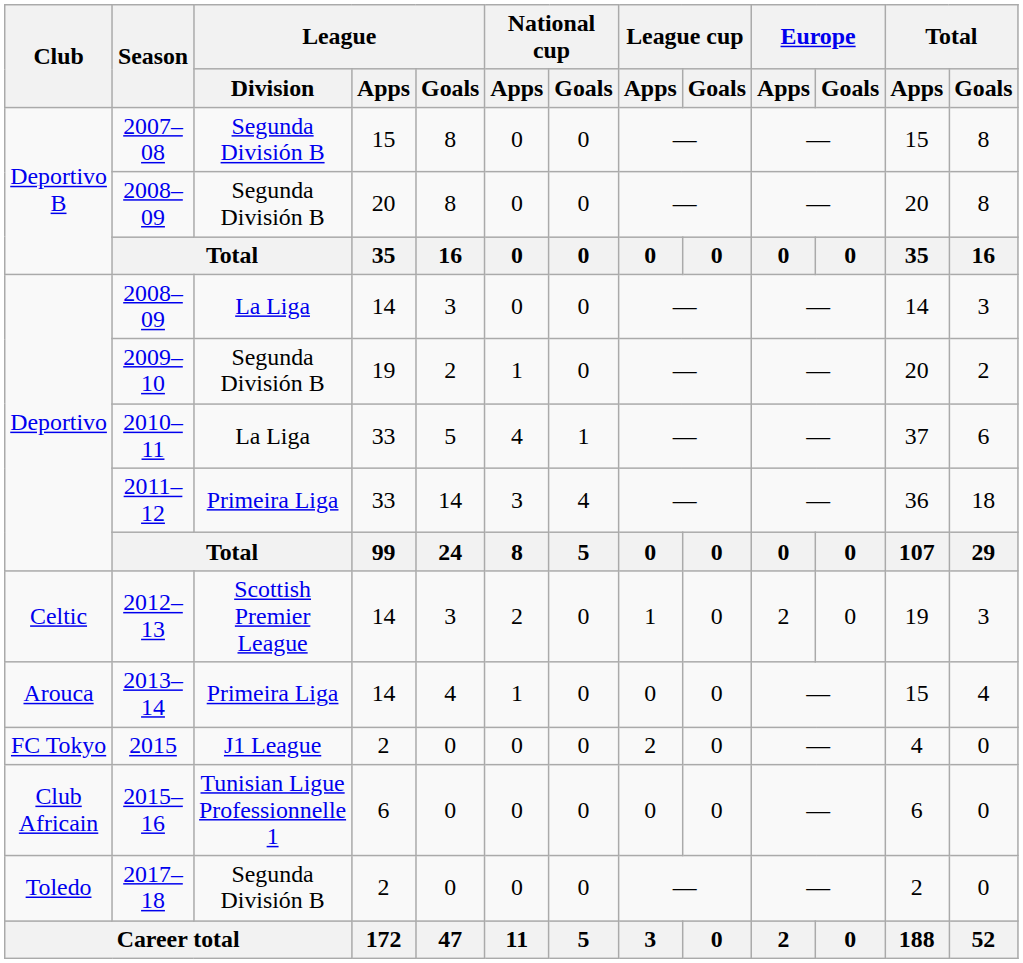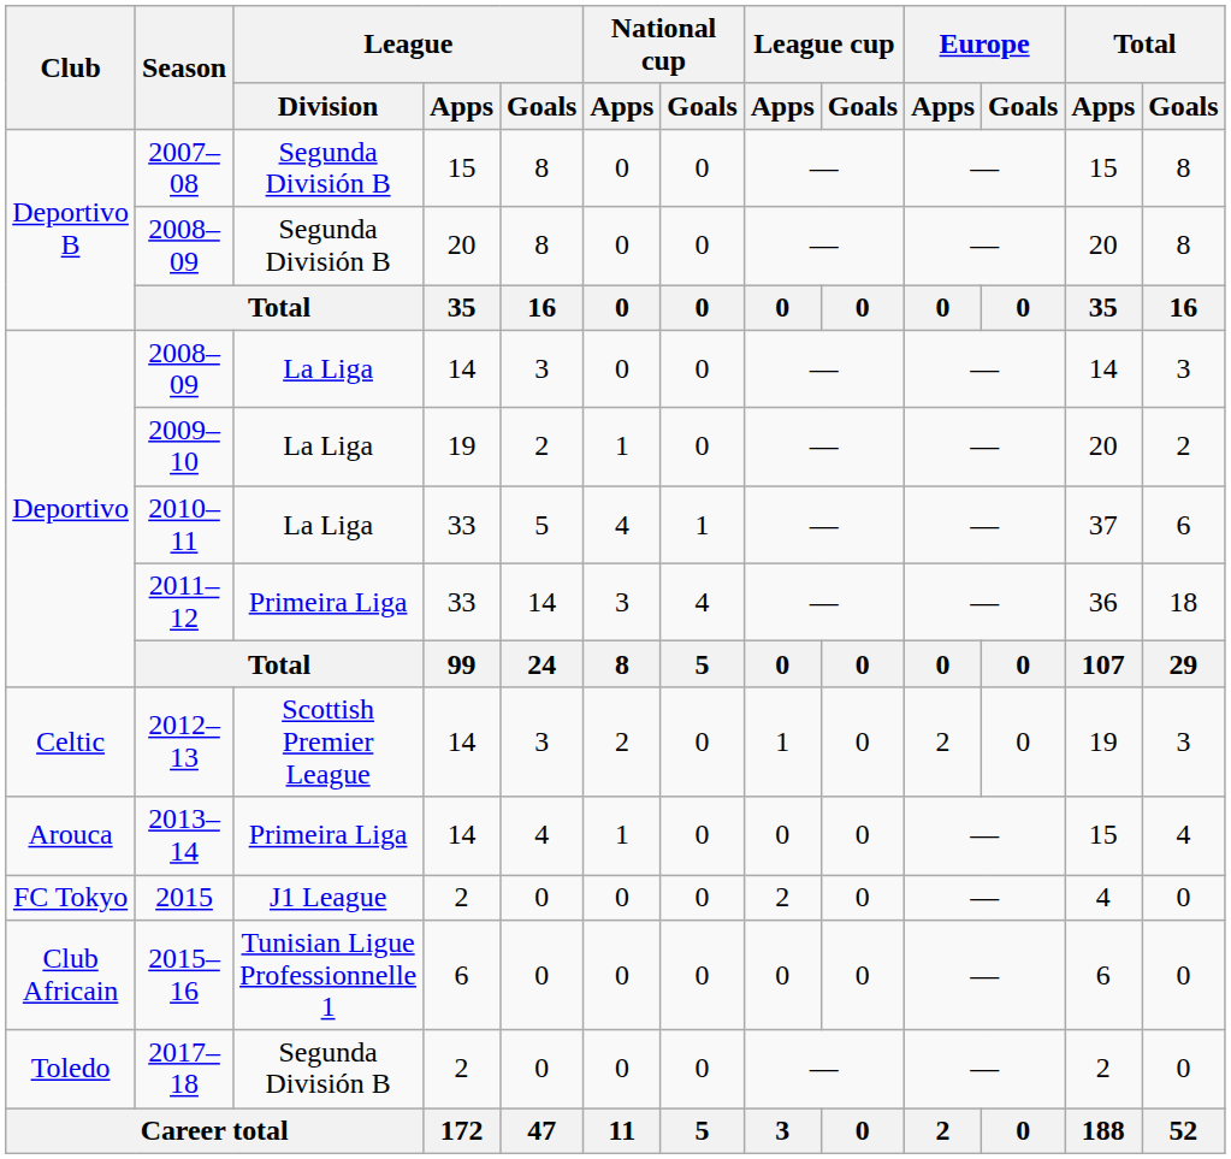2009–10 | League / Division: Segunda División B -> La Liga
